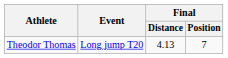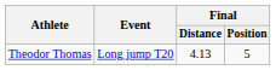Theodor Thomas | Final / Position: 7 -> 5
